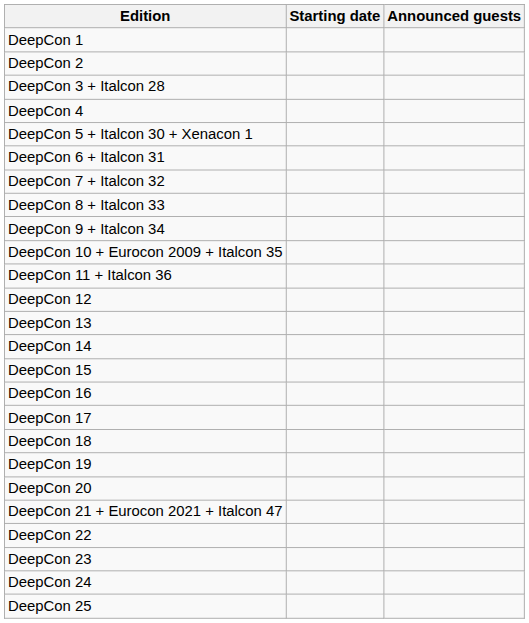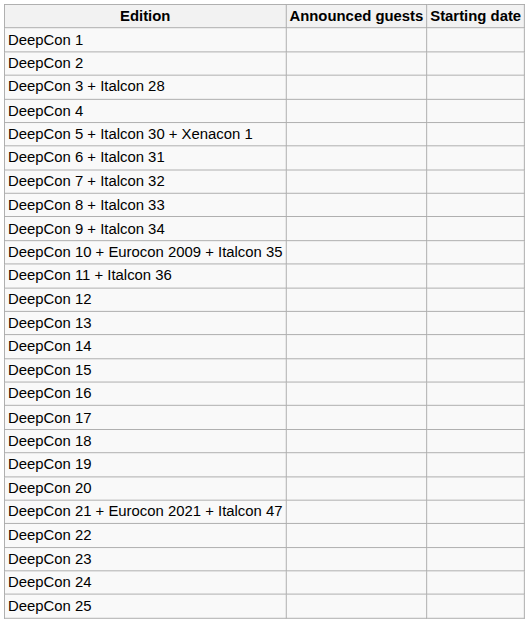columns swapped: Starting date <-> Announced guests
